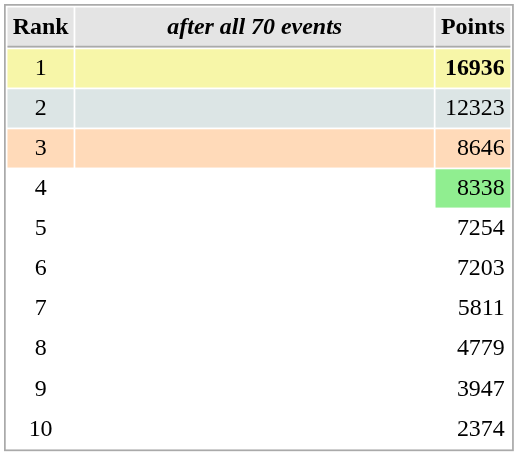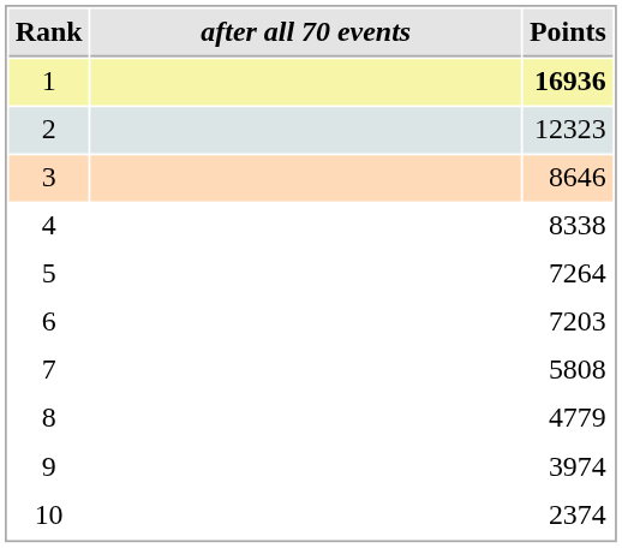4 | Points: lightgreen background -> no background
5 | Points: 7254 -> 7264
7 | Points: 5811 -> 5808
9 | Points: 3947 -> 3974
